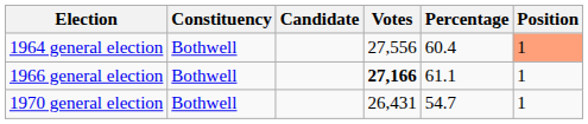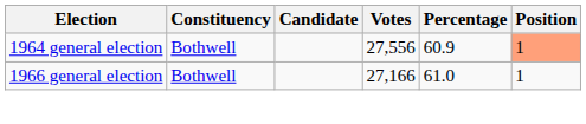1964 general election | Percentage: 60.4 -> 60.9
1966 general election | Votes: bold -> normal
1966 general election | Percentage: 61.1 -> 61.0
- row: 1970 general election | Bothwell | 26,431 | 54.7 | 1
